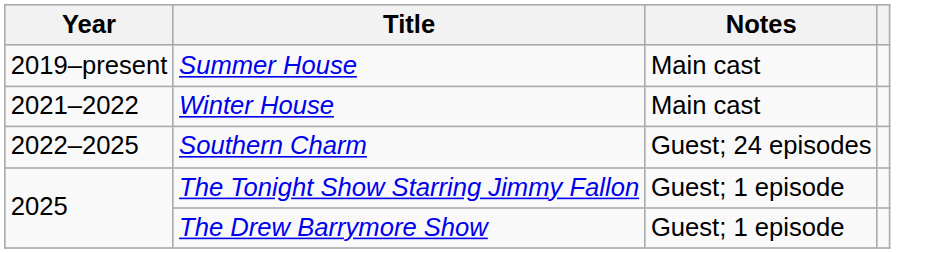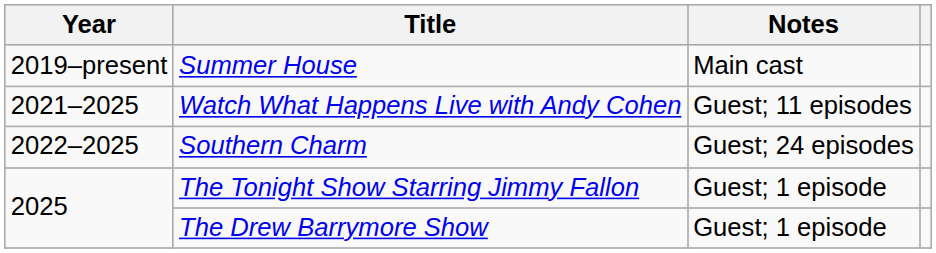- row: 2021–2022 | Winter House | Main cast
+ row: 2021–2025 | Watch What Happens Live with Andy Cohen | Guest; 11 episodes
